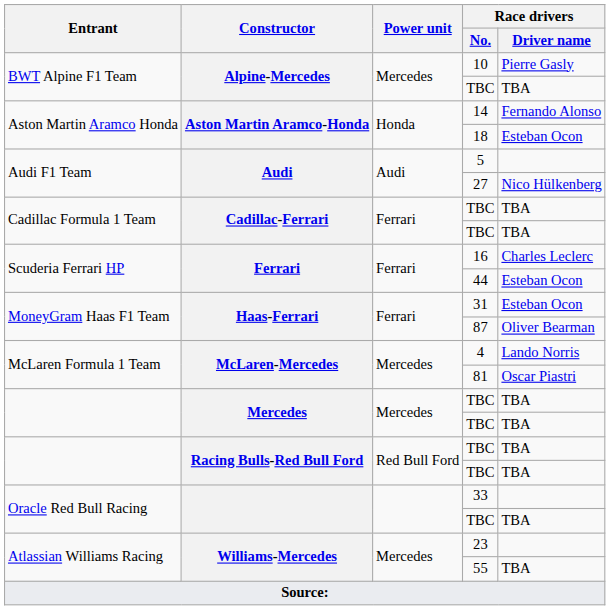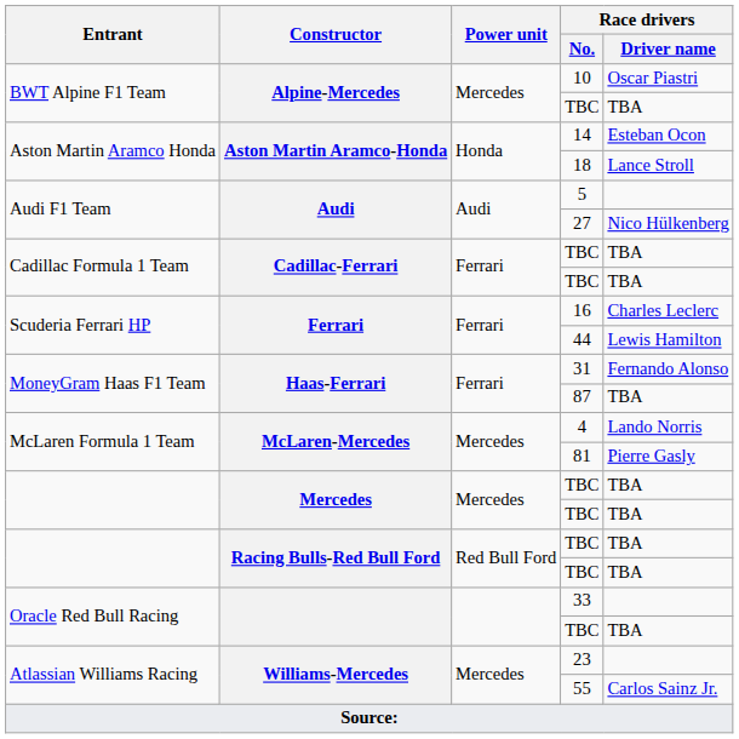10 | Race drivers / Driver name: Pierre Gasly -> Oscar Piastri
14 | Race drivers / Driver name: Fernando Alonso -> Esteban Ocon
18 | Race drivers / Driver name: Esteban Ocon -> Lance Stroll
44 | Race drivers / Driver name: Esteban Ocon -> Lewis Hamilton
31 | Race drivers / Driver name: Esteban Ocon -> Fernando Alonso
87 | Race drivers / Driver name: Oliver Bearman -> TBA
81 | Race drivers / Driver name: Oscar Piastri -> Pierre Gasly
55 | Race drivers / Driver name: TBA -> Carlos Sainz Jr.
